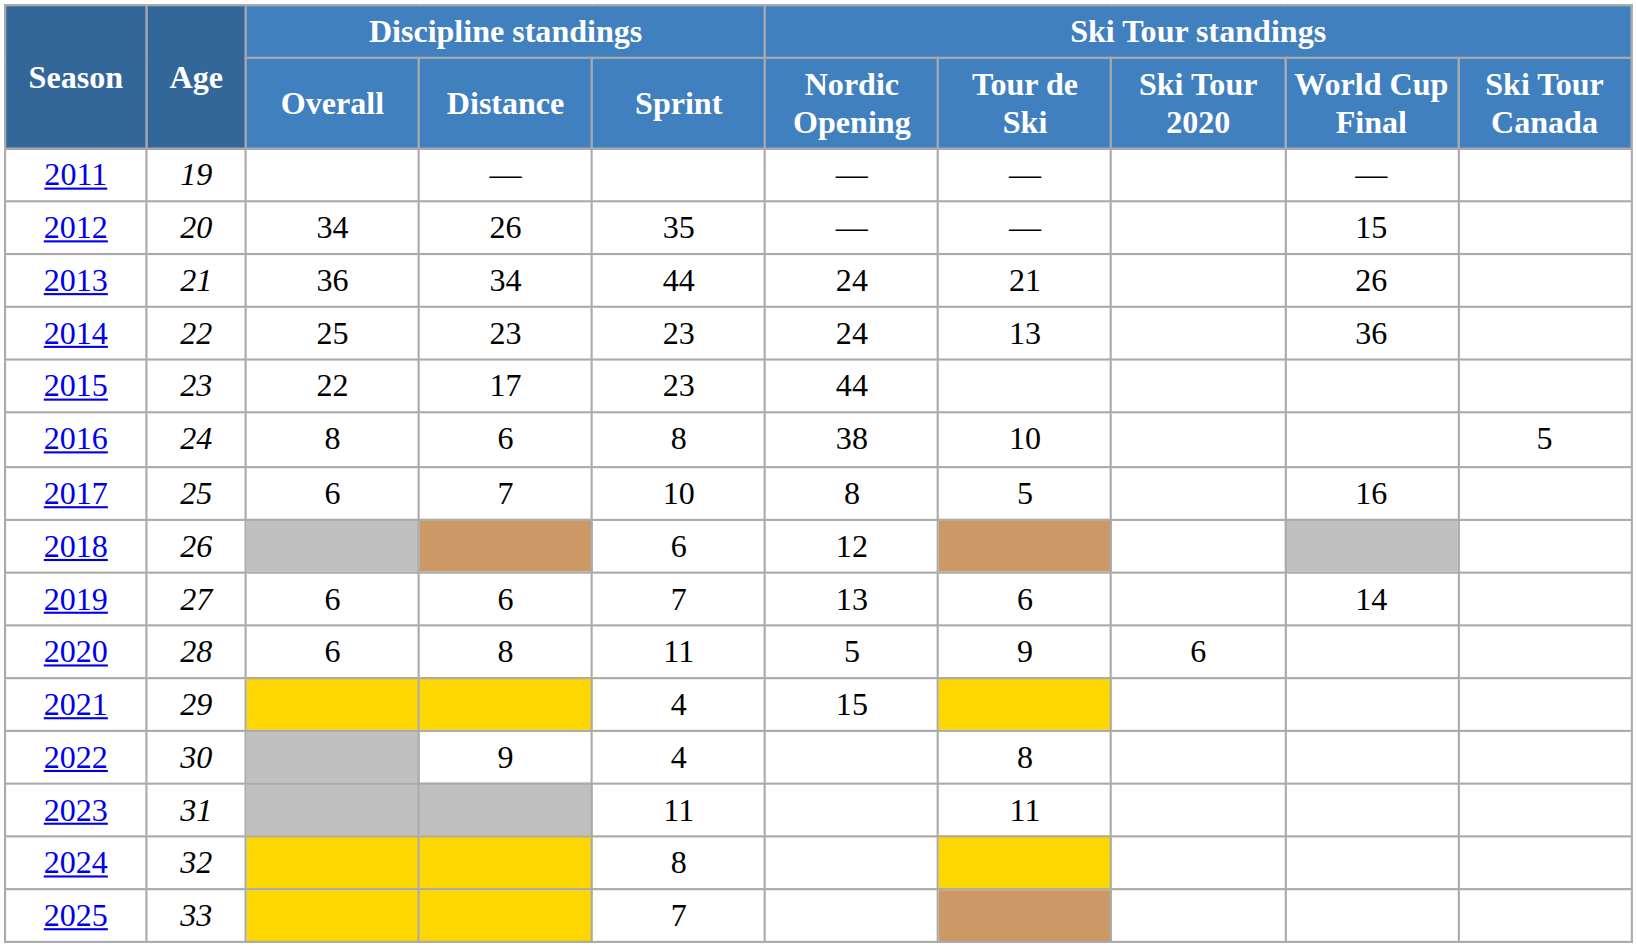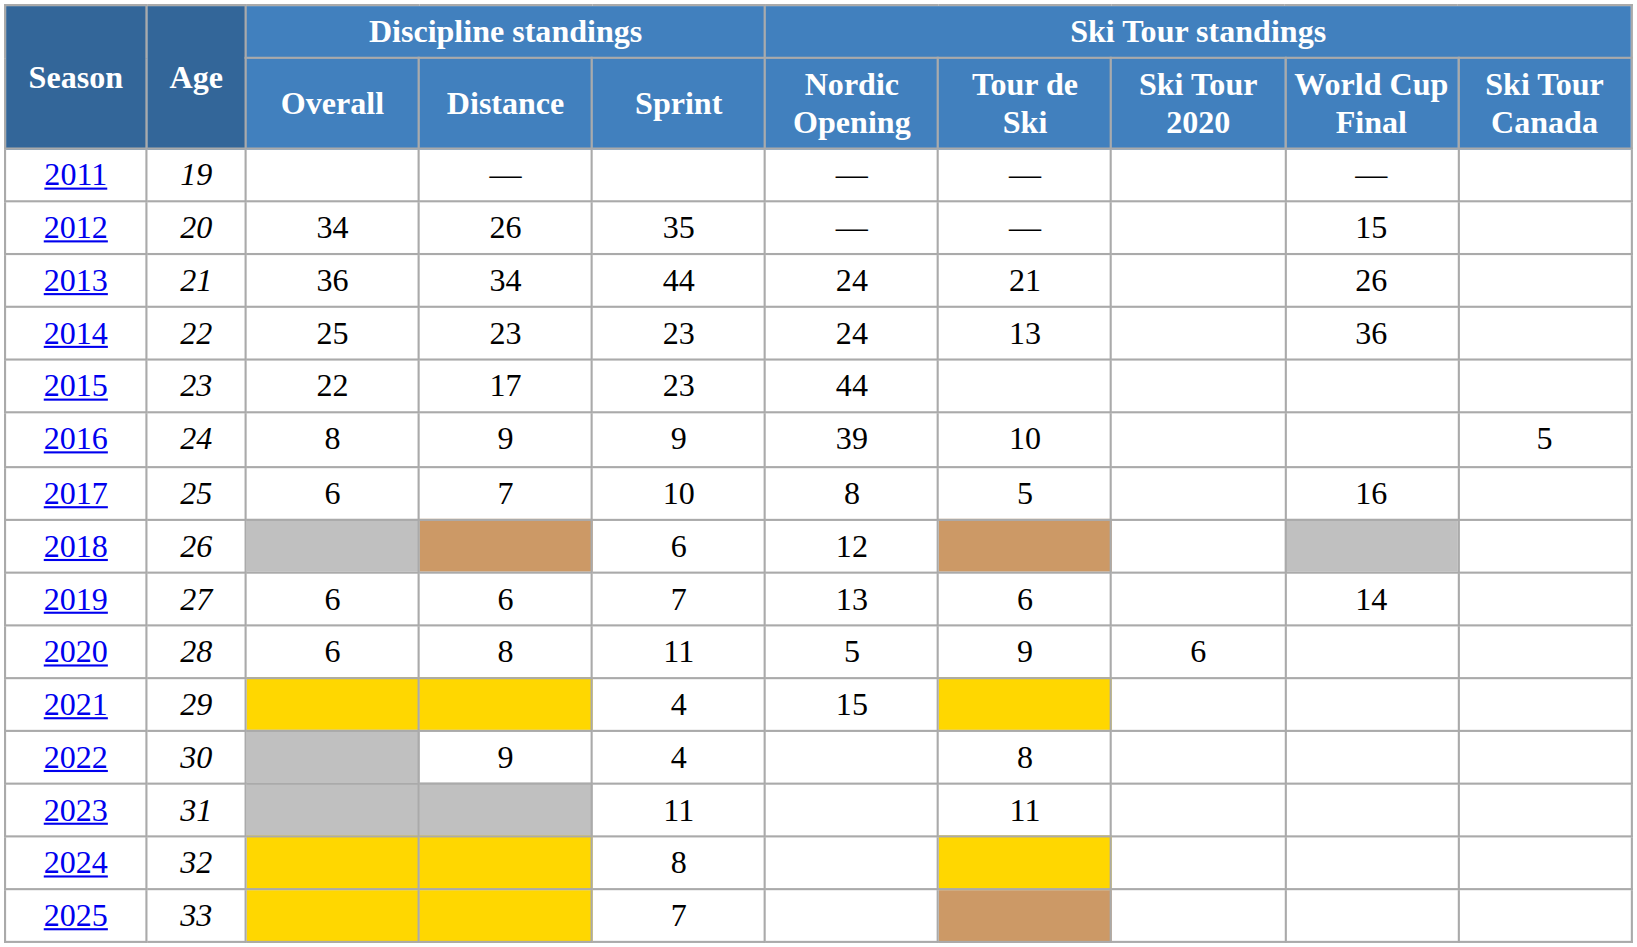2016 | Discipline standings / Distance: 6 -> 9
2016 | Discipline standings / Sprint: 8 -> 9
2016 | Ski Tour standings / Nordic Opening: 38 -> 39
